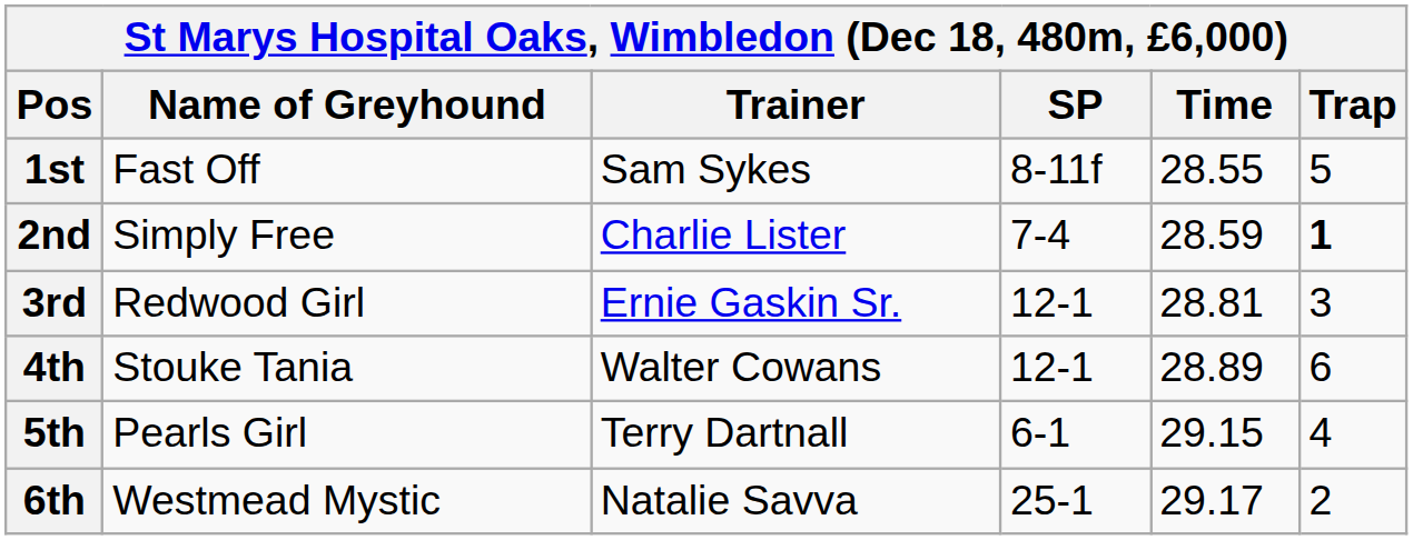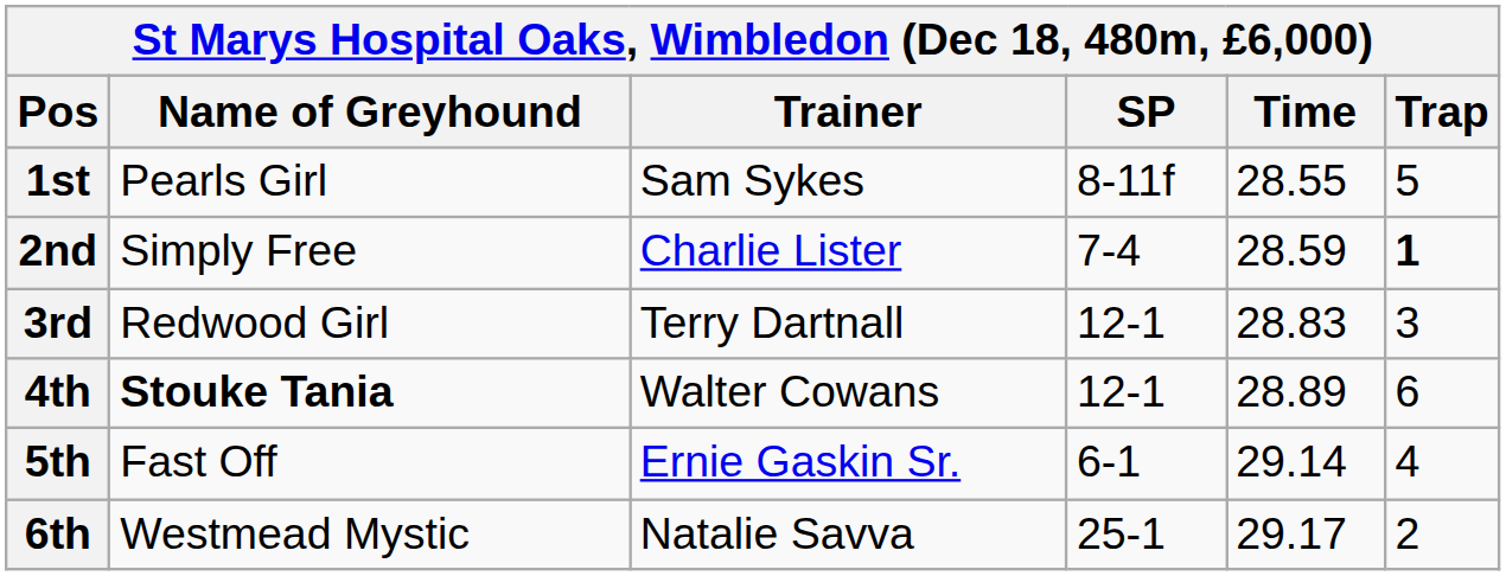1st | Name of Greyhound: Fast Off -> Pearls Girl
3rd | Trainer: Ernie Gaskin Sr. -> Terry Dartnall
3rd | Time: 28.81 -> 28.83
4th | Name of Greyhound: normal -> bold
5th | Name of Greyhound: Pearls Girl -> Fast Off
5th | Trainer: Terry Dartnall -> Ernie Gaskin Sr.
5th | Time: 29.15 -> 29.14
